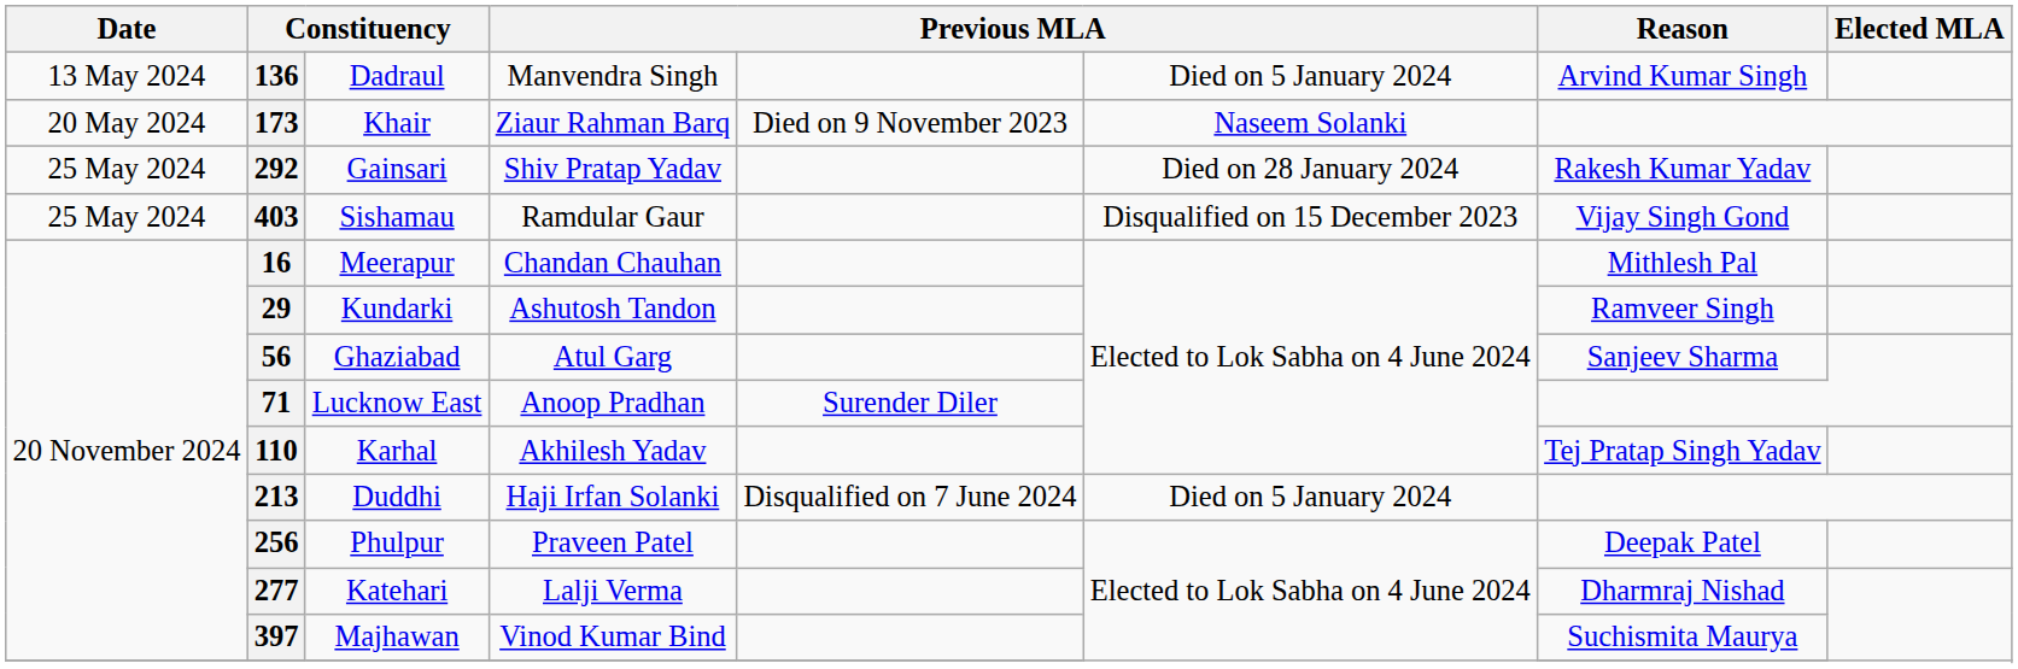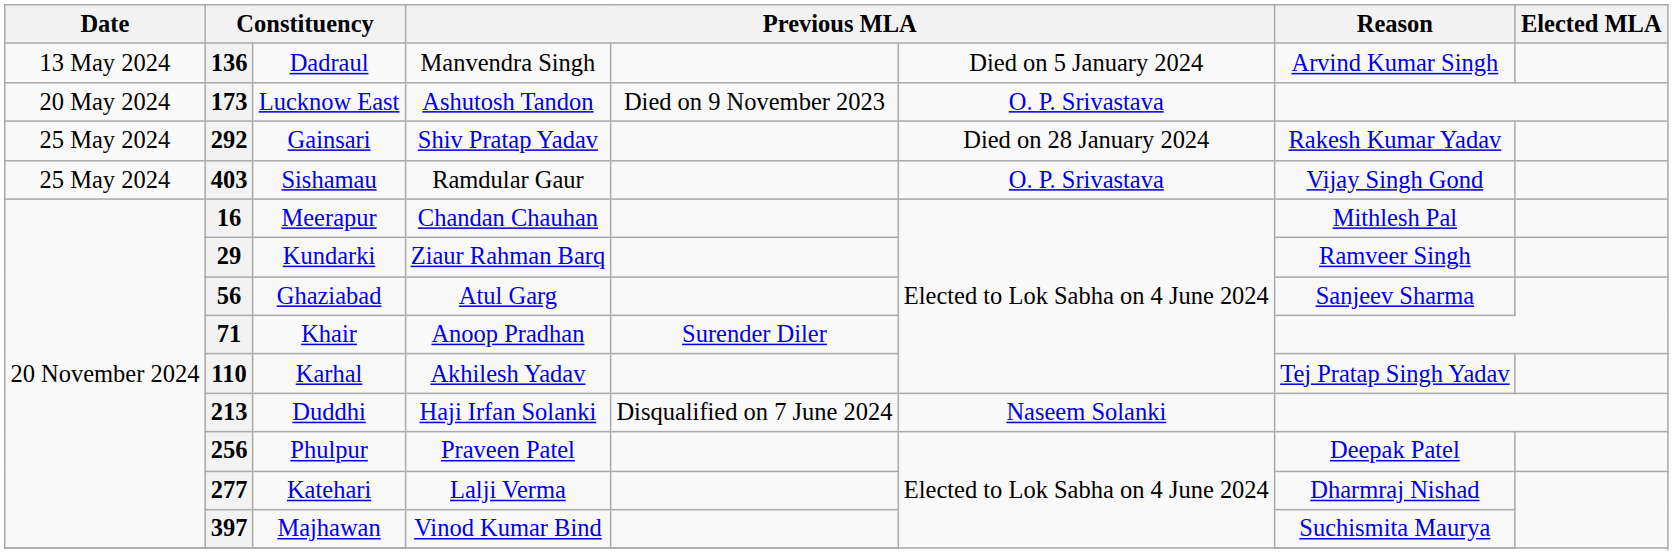173 | column 3: Khair -> Lucknow East
173 | column 4: Ziaur Rahman Barq -> Ashutosh Tandon
173 | column 6: Naseem Solanki -> O. P. Srivastava
403 | column 6: Disqualified on 15 December 2023 -> O. P. Srivastava
29 | column 4: Ashutosh Tandon -> Ziaur Rahman Barq
71 | column 3: Lucknow East -> Khair
213 | column 6: Died on 5 January 2024 -> Naseem Solanki
